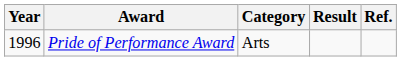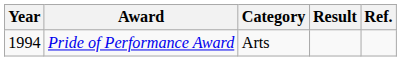Pride of Performance Award | Year: 1996 -> 1994
